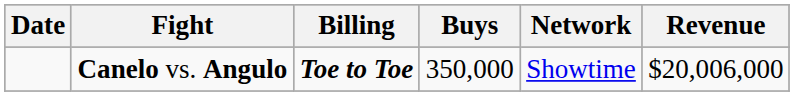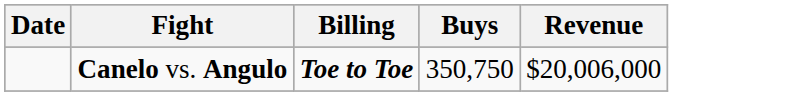- column: Network | Showtime
Canelo vs. Angulo | Buys: 350,000 -> 350,750
